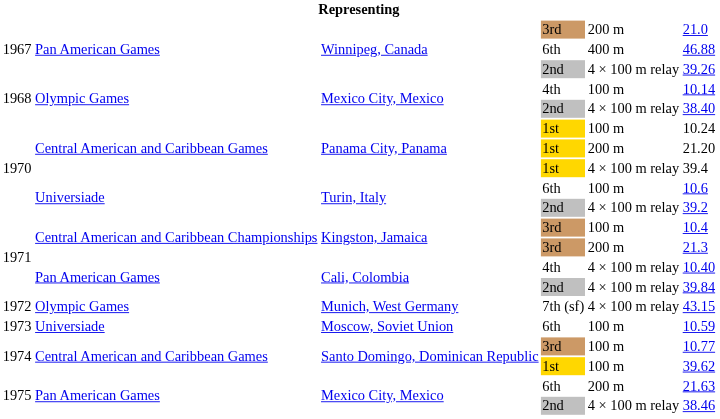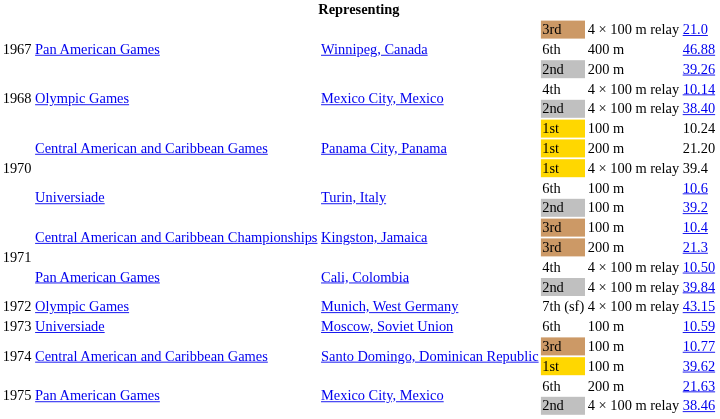Winnipeg, Canada / 3rd | column 5: 200 m -> 4 × 100 m relay
Winnipeg, Canada / 2nd | column 5: 4 × 100 m relay -> 200 m
Mexico City, Mexico / 4th | column 5: 100 m -> 4 × 100 m relay
Turin, Italy / 2nd | column 5: 4 × 100 m relay -> 100 m
Cali, Colombia / 4th | column 6: 10.40 -> 10.50
